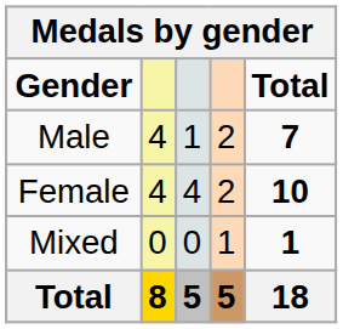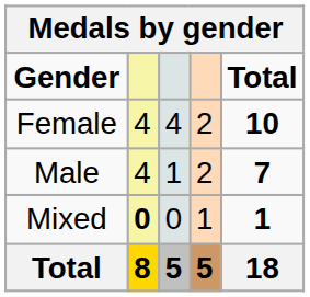rows swapped: Male <-> Female
Mixed | column 2: normal -> bold
